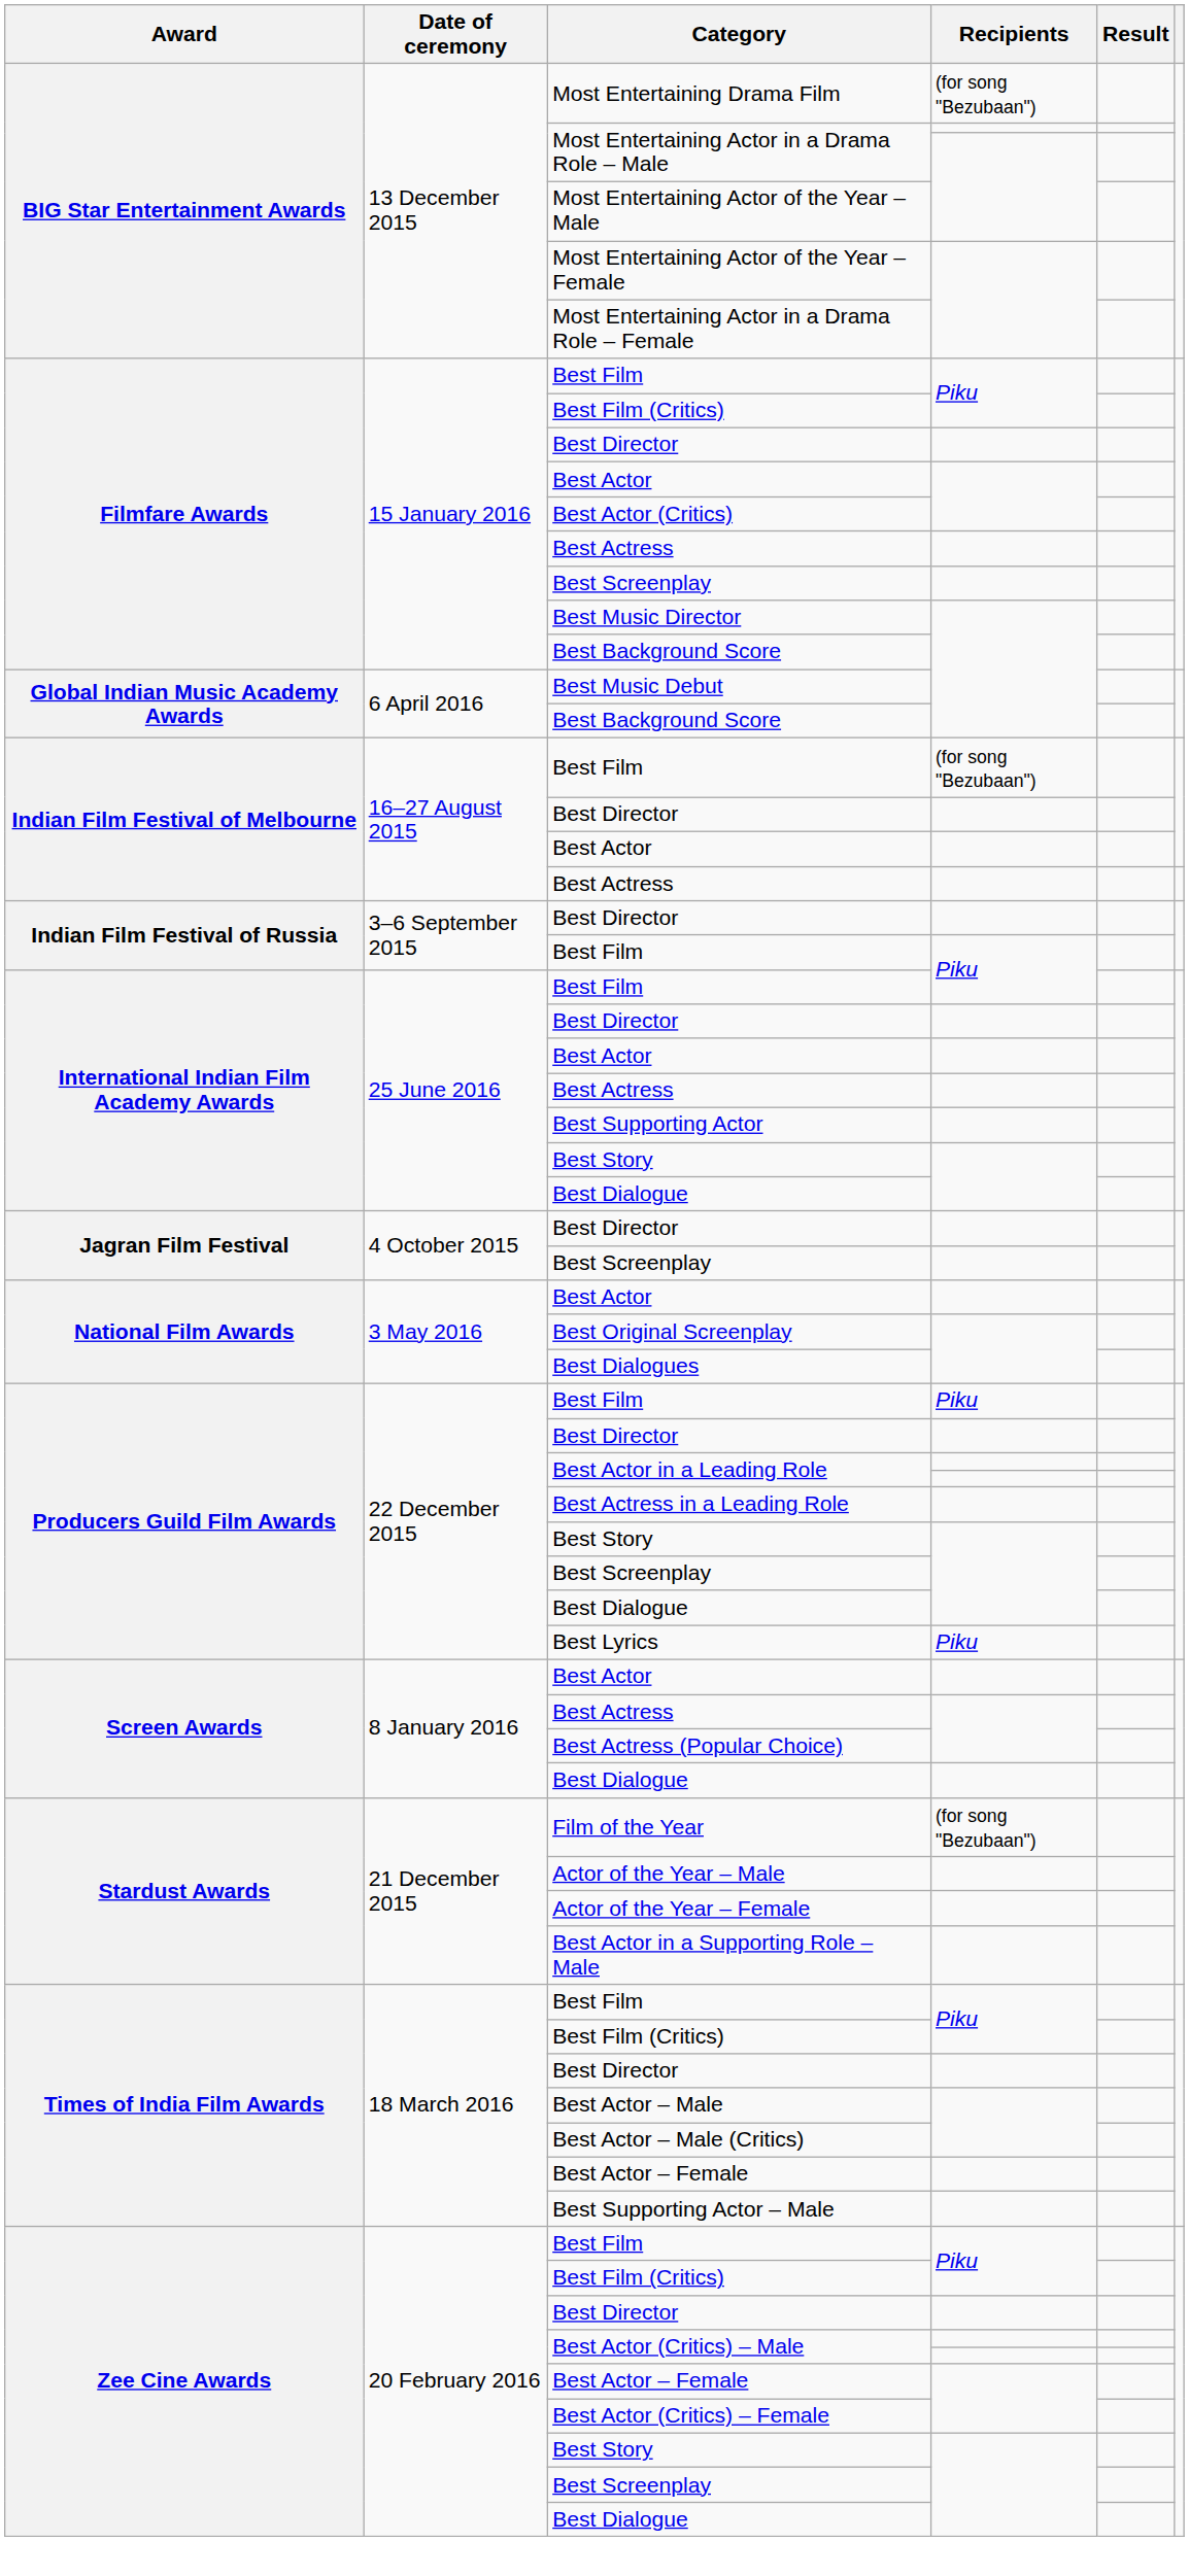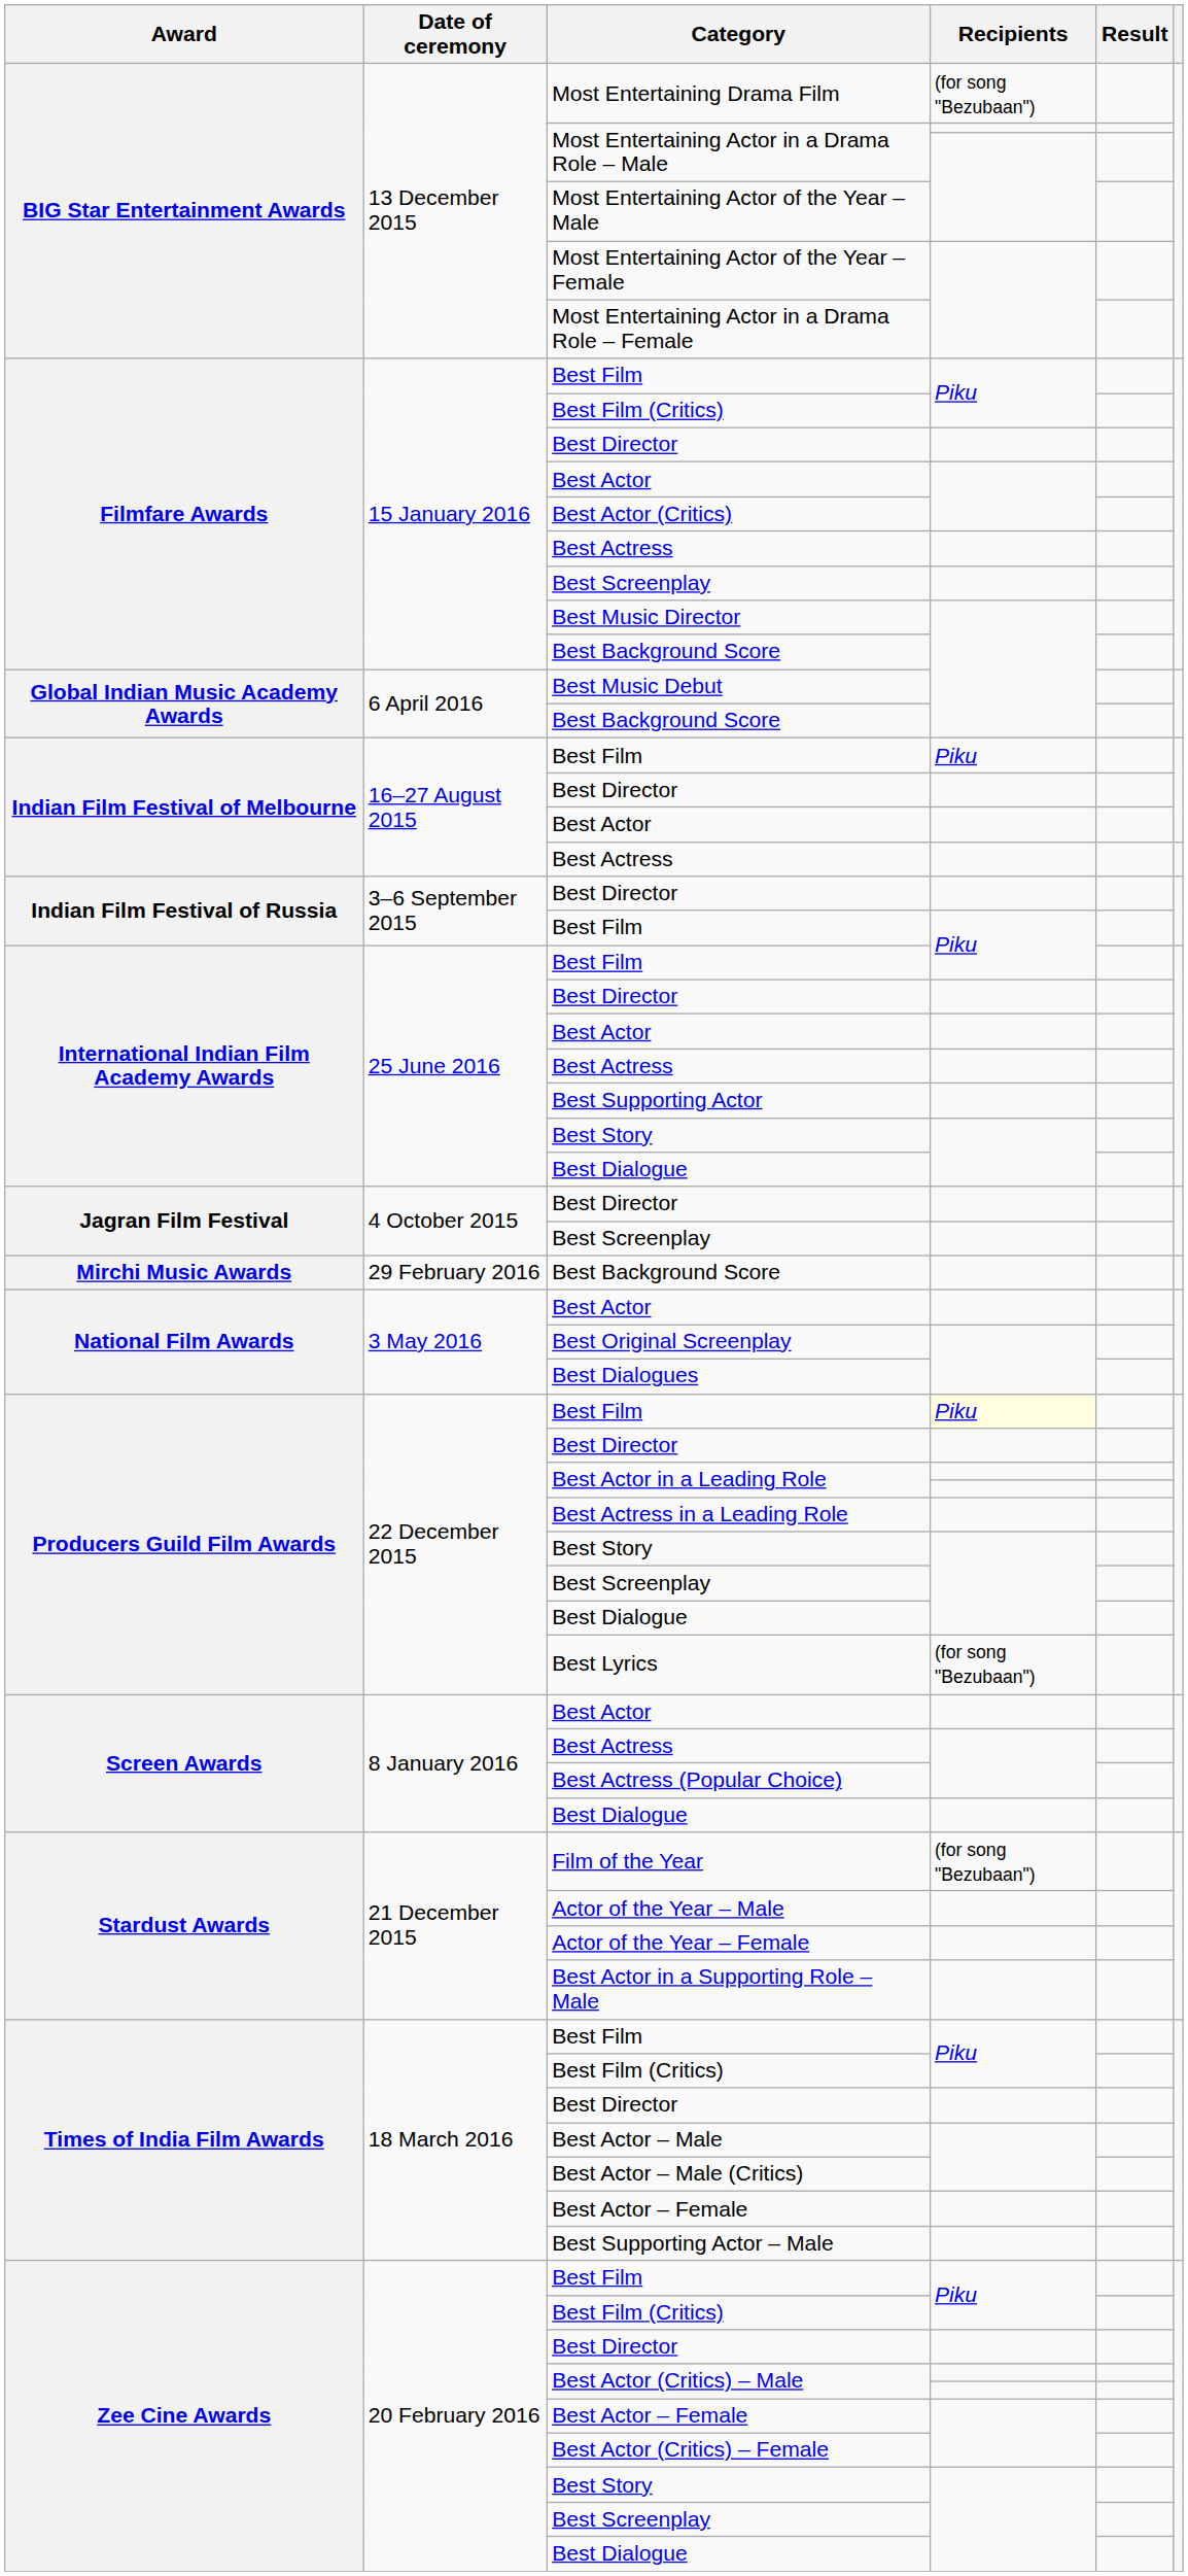Indian Film Festival of Melbourne / Best Film | Recipients: (for song "Bezubaan") -> Piku
+ row: Mirchi Music Awards | 29 February 2016 | Best Background Score
Producers Guild Film Awards / Best Film | Recipients: no background -> lightyellow background
Best Lyrics | Recipients: Piku -> (for song "Bezubaan")
